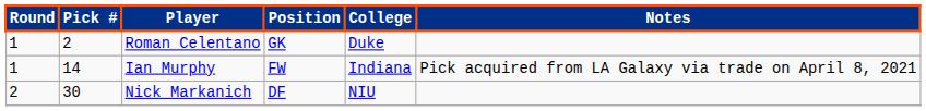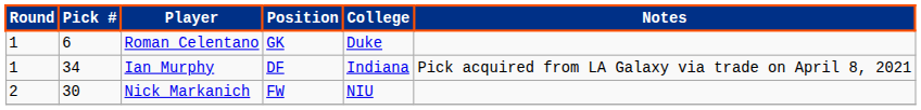Roman Celentano | Pick #: 2 -> 6
Ian Murphy | Pick #: 14 -> 34
Ian Murphy | Position: FW -> DF
Nick Markanich | Position: DF -> FW
